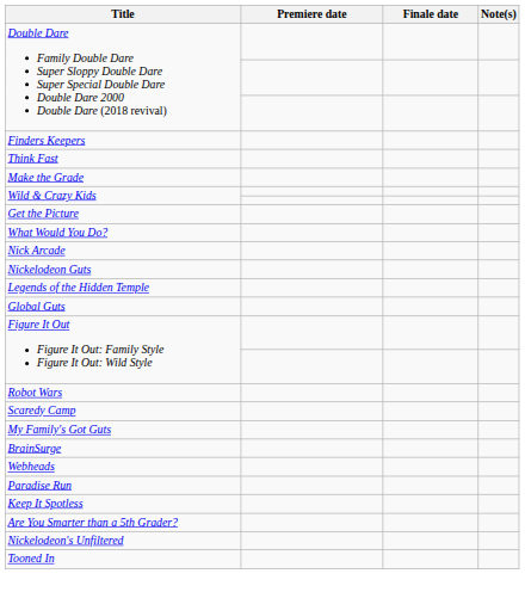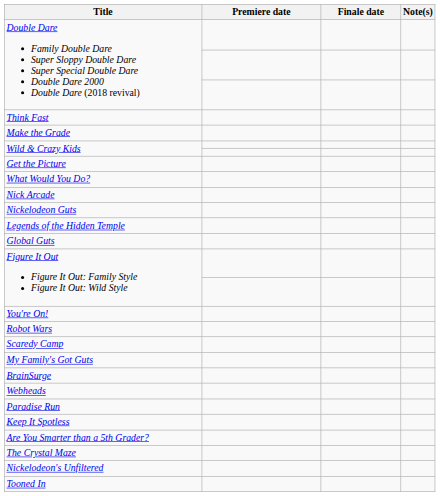- row: Finders Keepers
+ row: You're On!
+ row: The Crystal Maze
